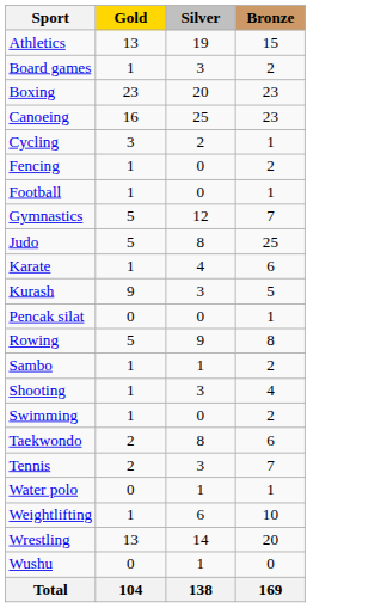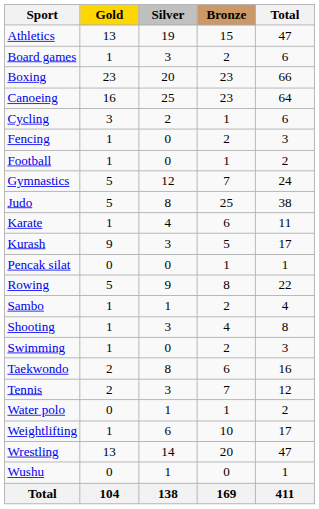+ column: Total | 47 | 6 | 66 | 64 | 6 | 3 | 2 | 24 | 38 | 11 | 17 | 1 | 22 | 4 | 8 | 3 | 16 | 12 | 2 | 17 | 47 | 1 | 411
